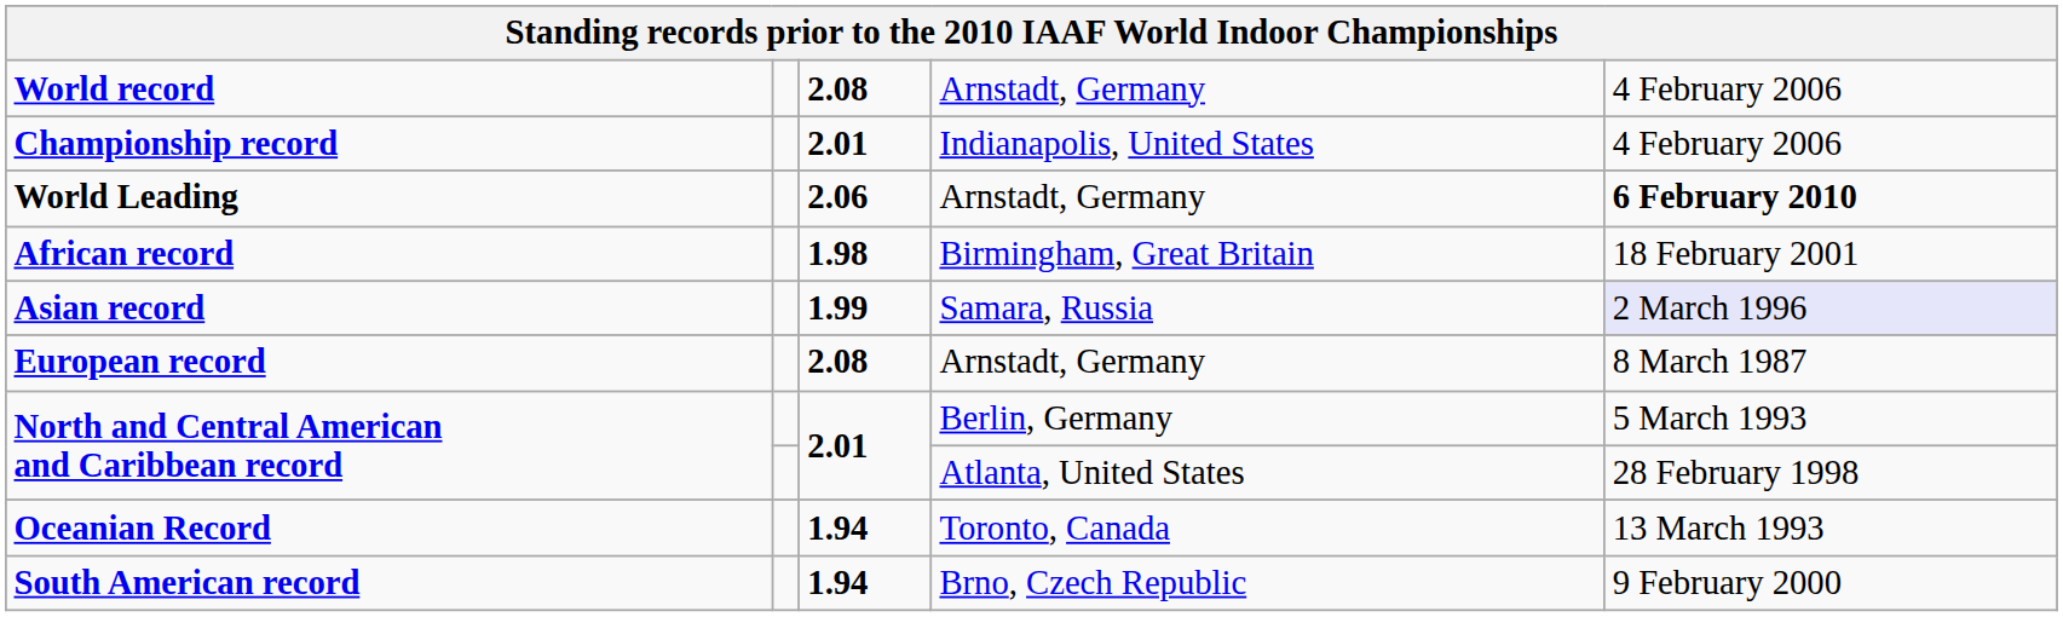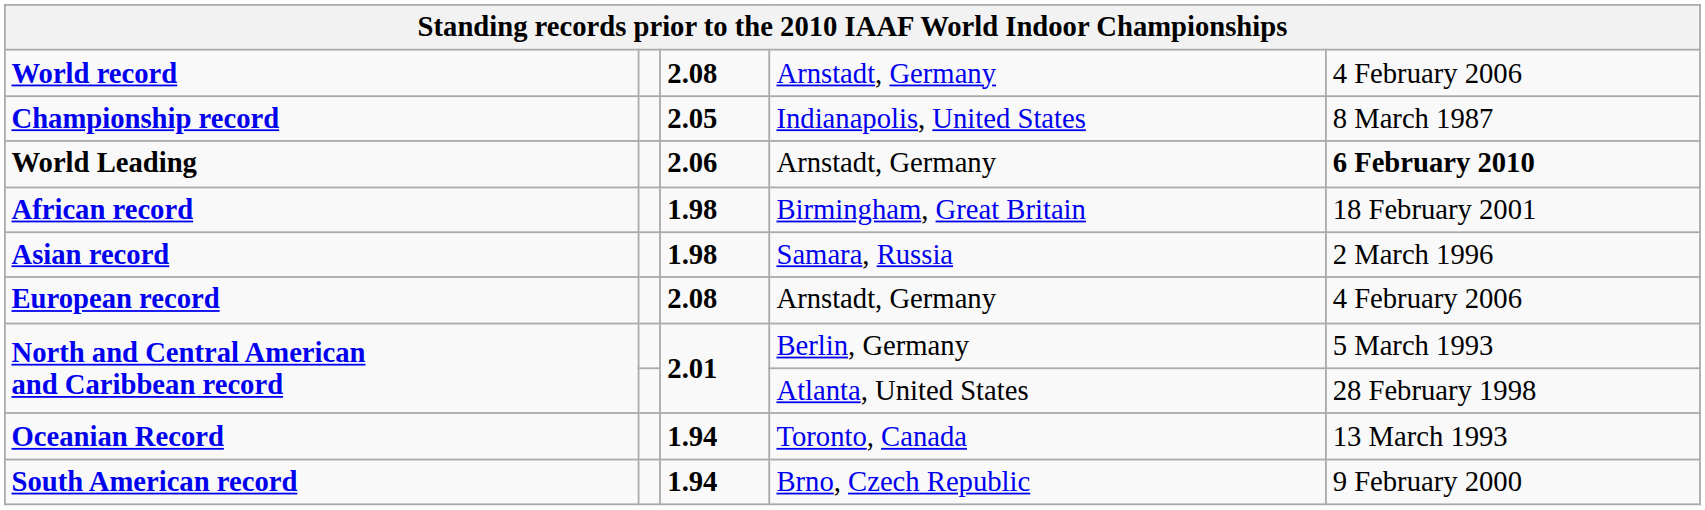Championship record | column 3: 2.01 -> 2.05
Championship record | column 5: 4 February 2006 -> 8 March 1987
Asian record | column 3: 1.99 -> 1.98
Asian record | column 5: lavender background -> no background
European record | column 5: 8 March 1987 -> 4 February 2006
